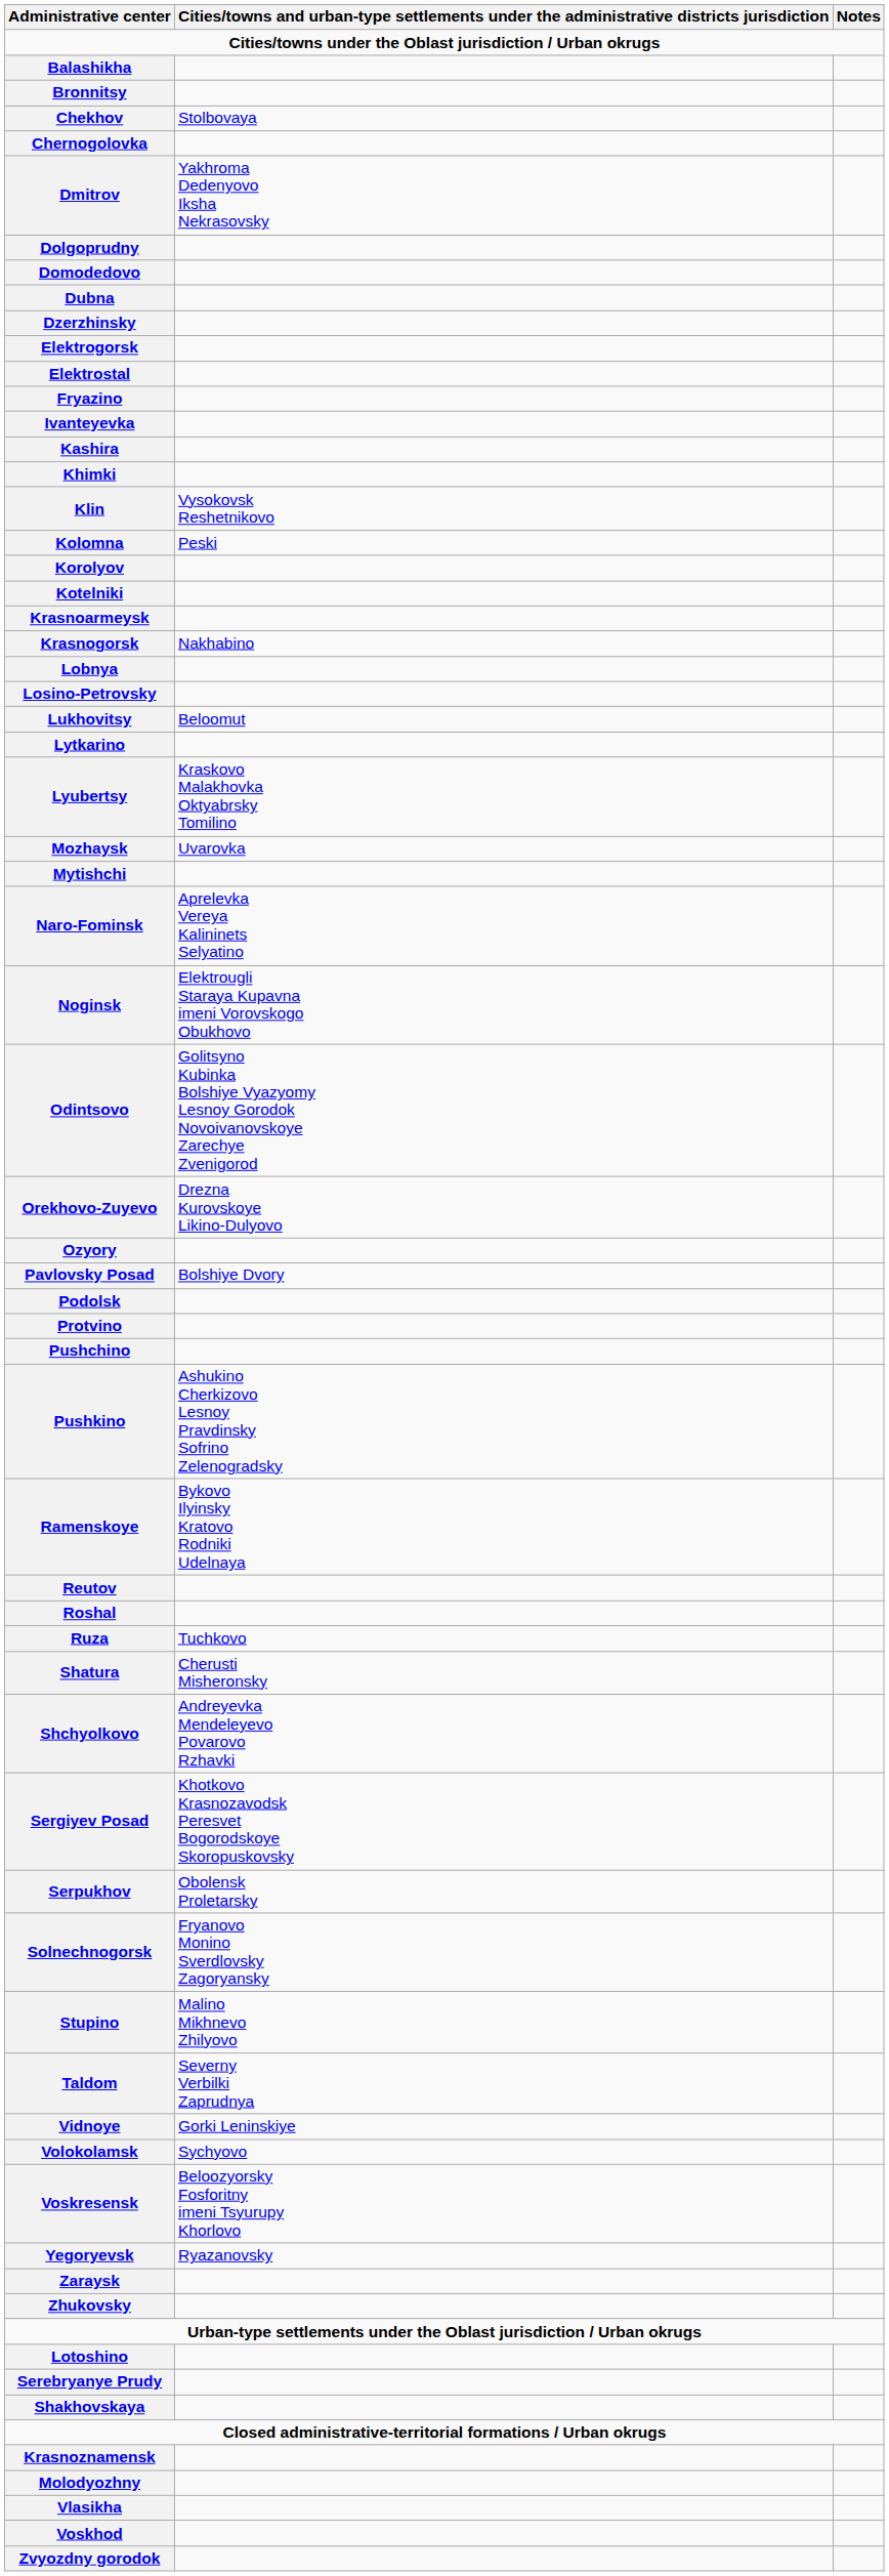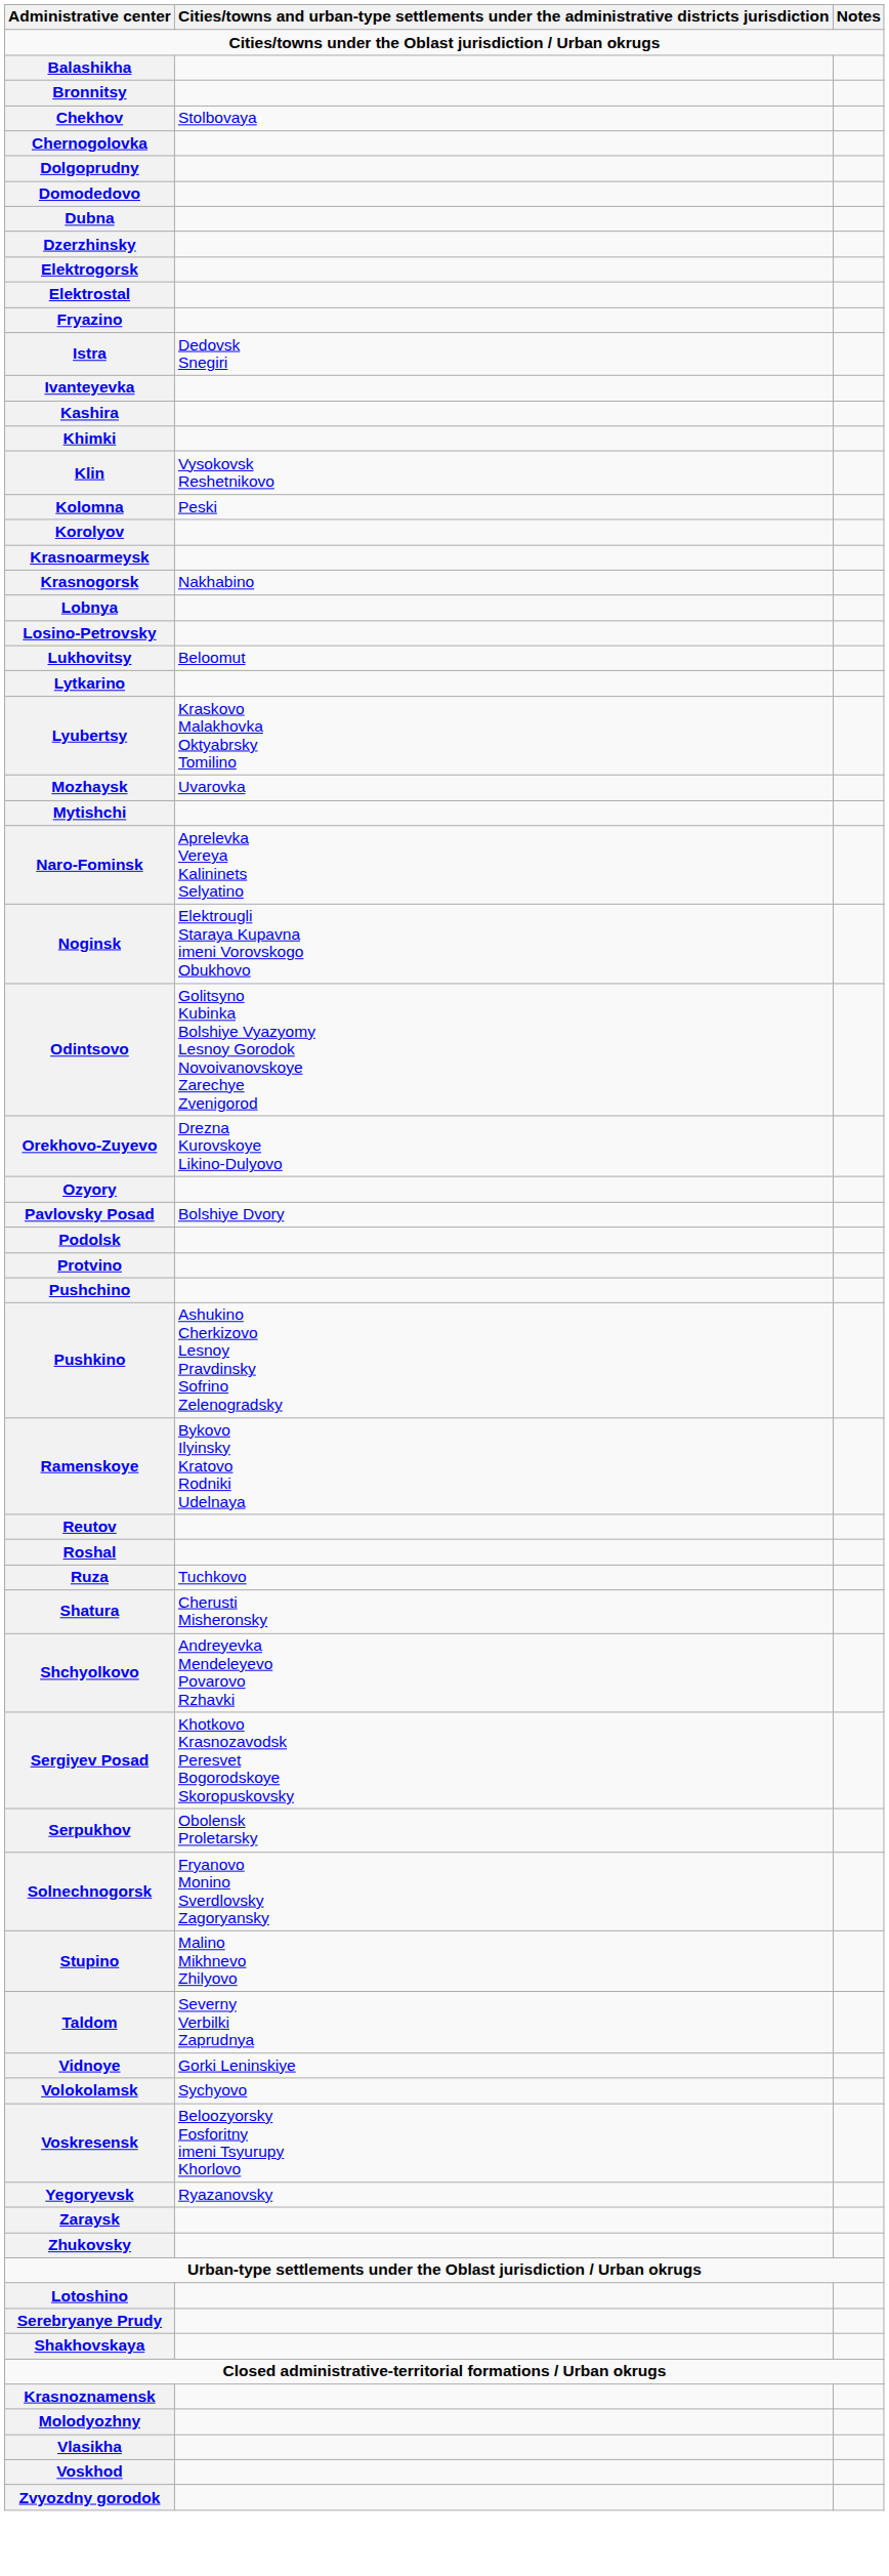- row: Dmitrov | Yakhroma Dedenyovo Iksha Nekrasovsky
+ row: Istra | Dedovsk Snegiri
- row: Kotelniki
